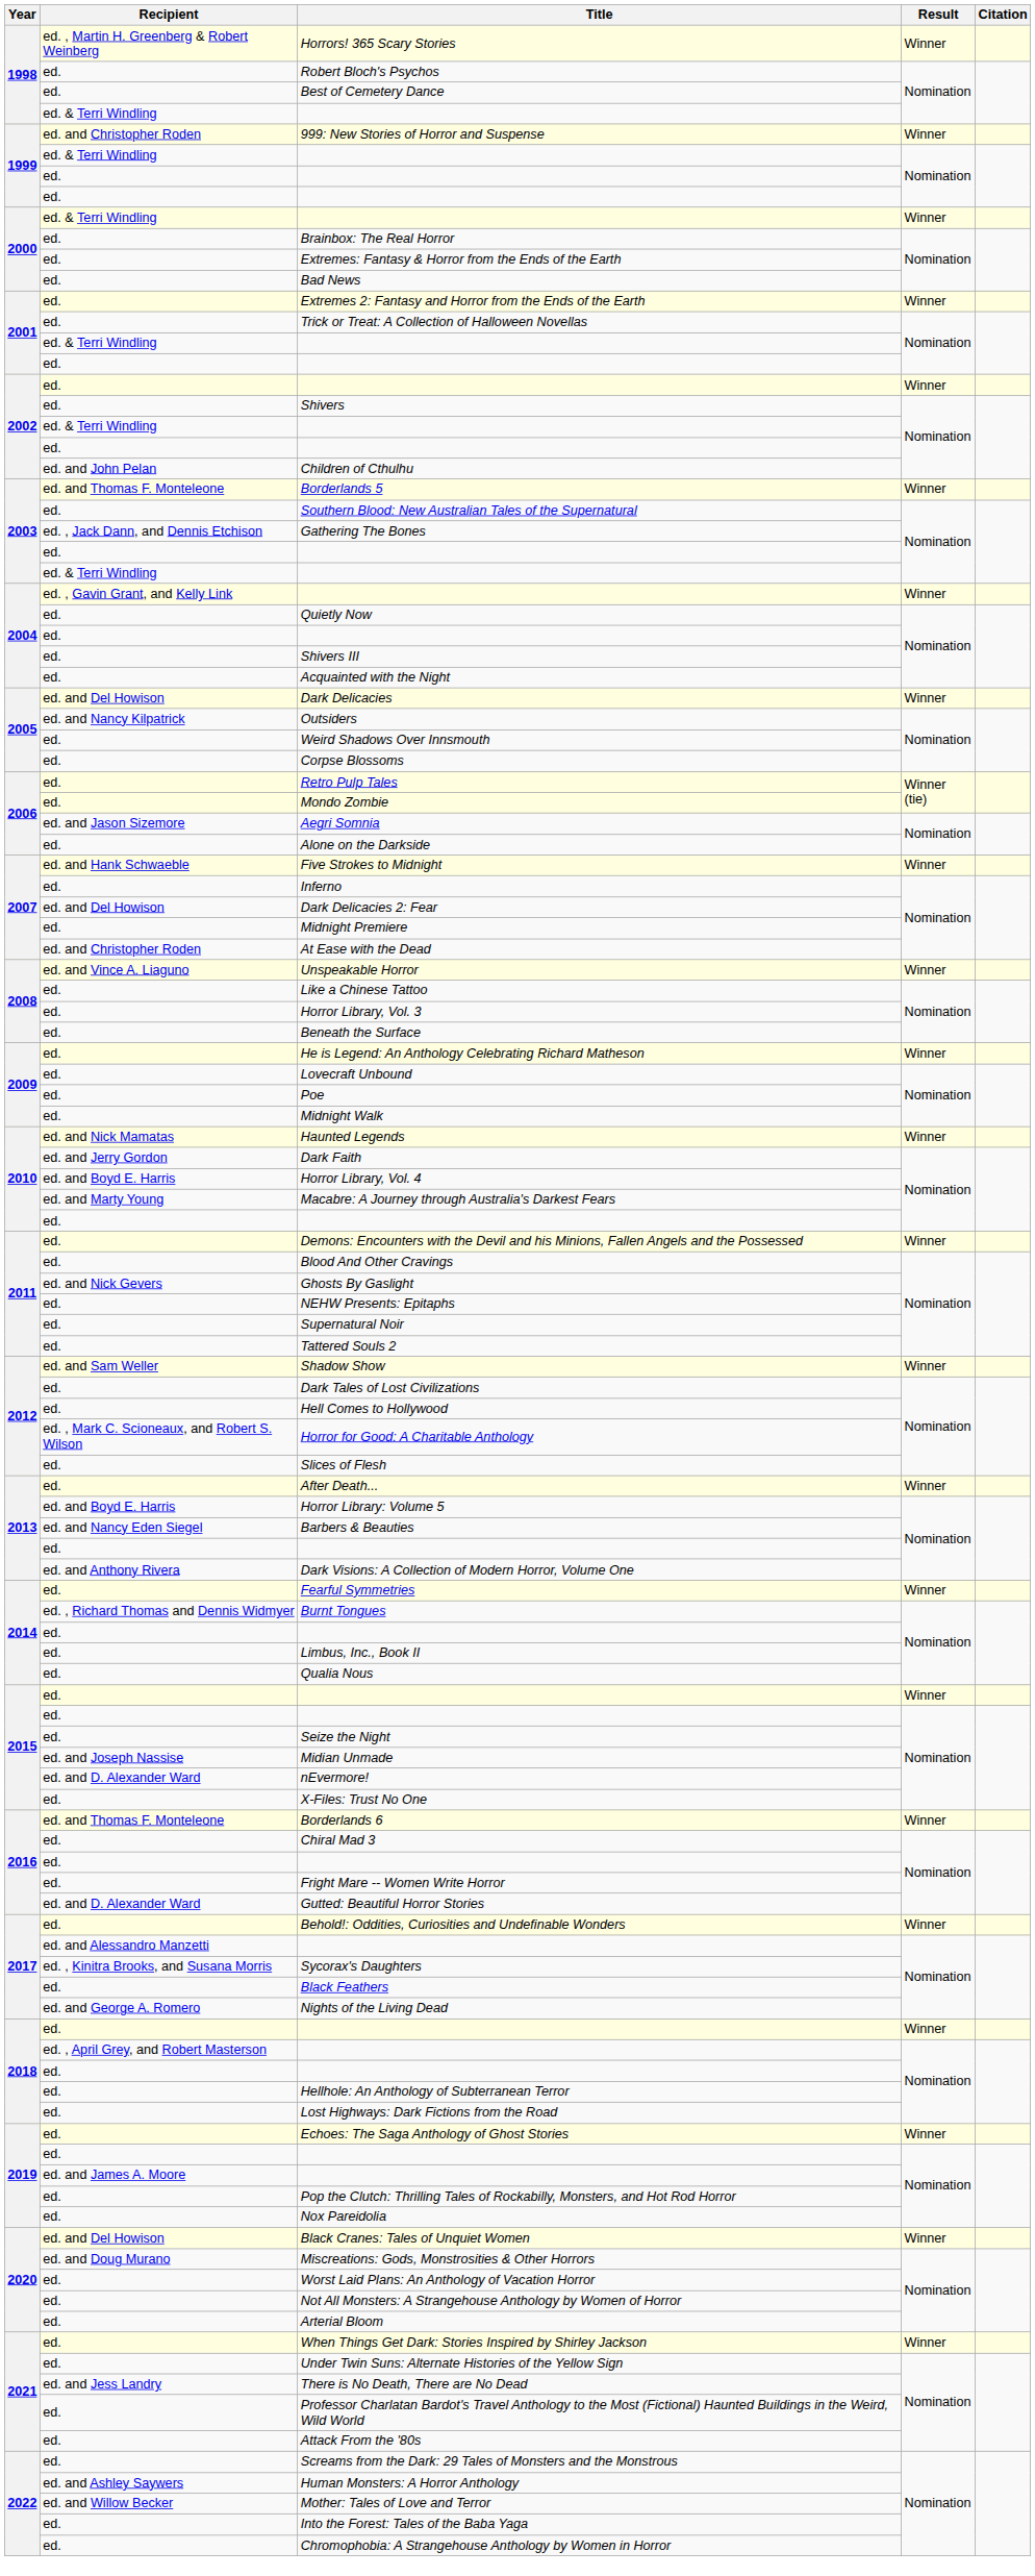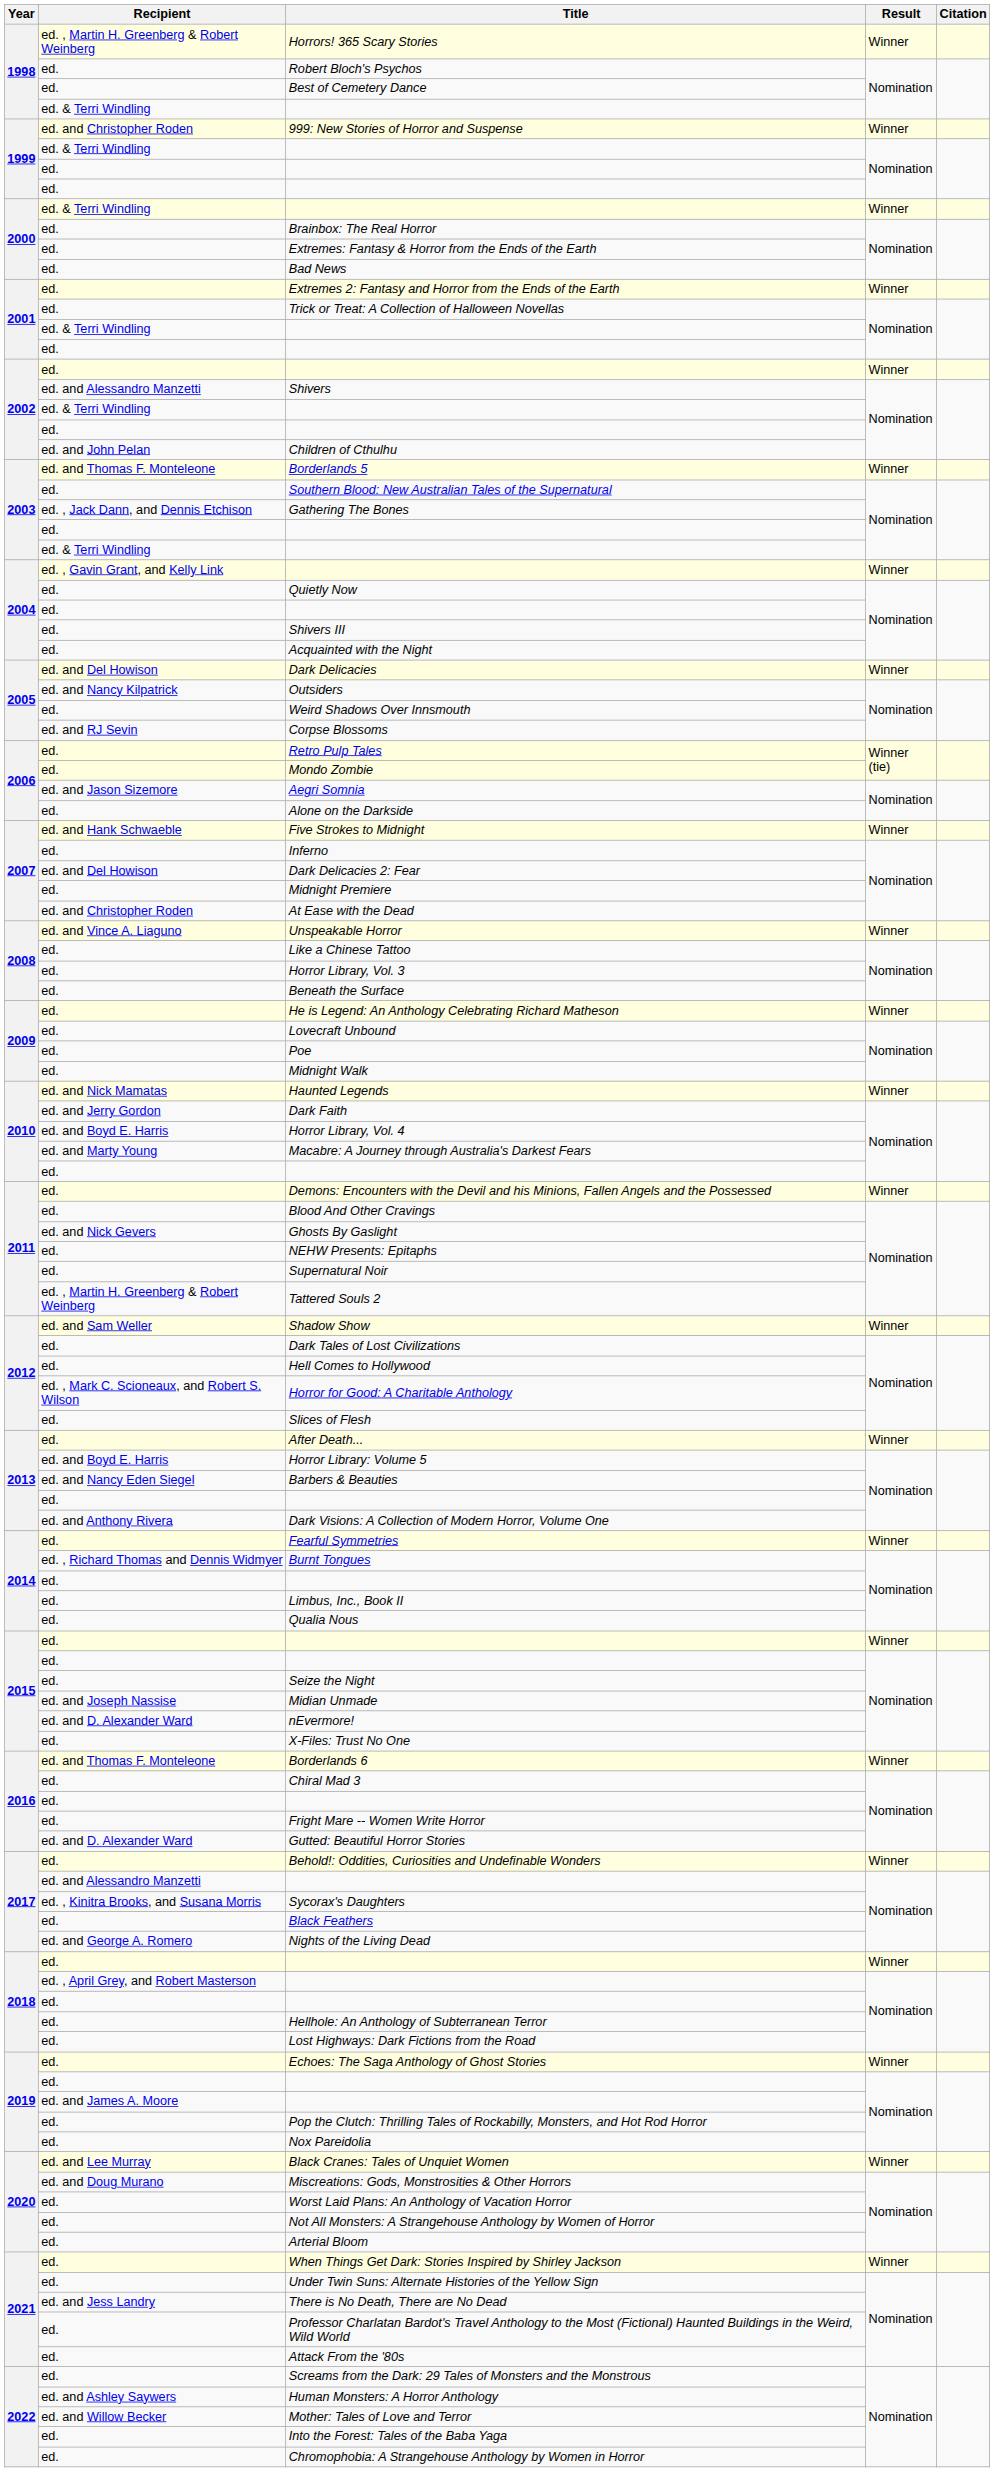Shivers | Recipient: ed. -> ed. and Alessandro Manzetti
Corpse Blossoms | Recipient: ed. -> ed. and RJ Sevin
Tattered Souls 2 | Recipient: ed. -> ed. , Martin H. Greenberg & Robert Weinberg
Black Cranes: Tales of Unquiet Women | Recipient: ed. and Del Howison -> ed. and Lee Murray
